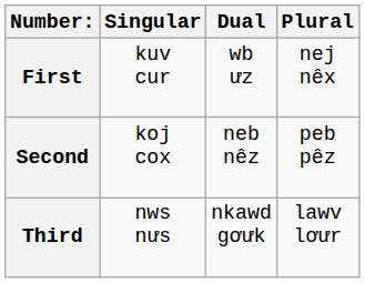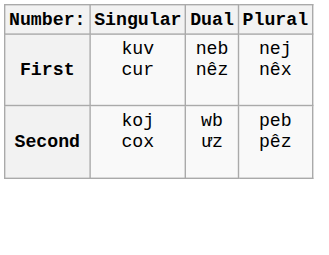First | Dual: wb ưz -> neb nêz
Second | Dual: neb nêz -> wb ưz
- row: Third | nws nưs | nkawd gơưk | lawv lơưr
